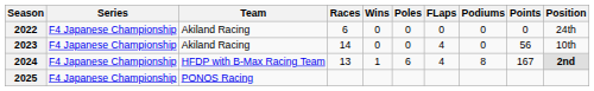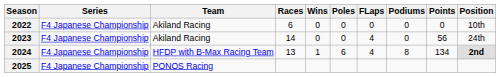2022 | Position: 24th -> 10th
2023 | Position: 10th -> 24th
2024 | Points: 167 -> 134
